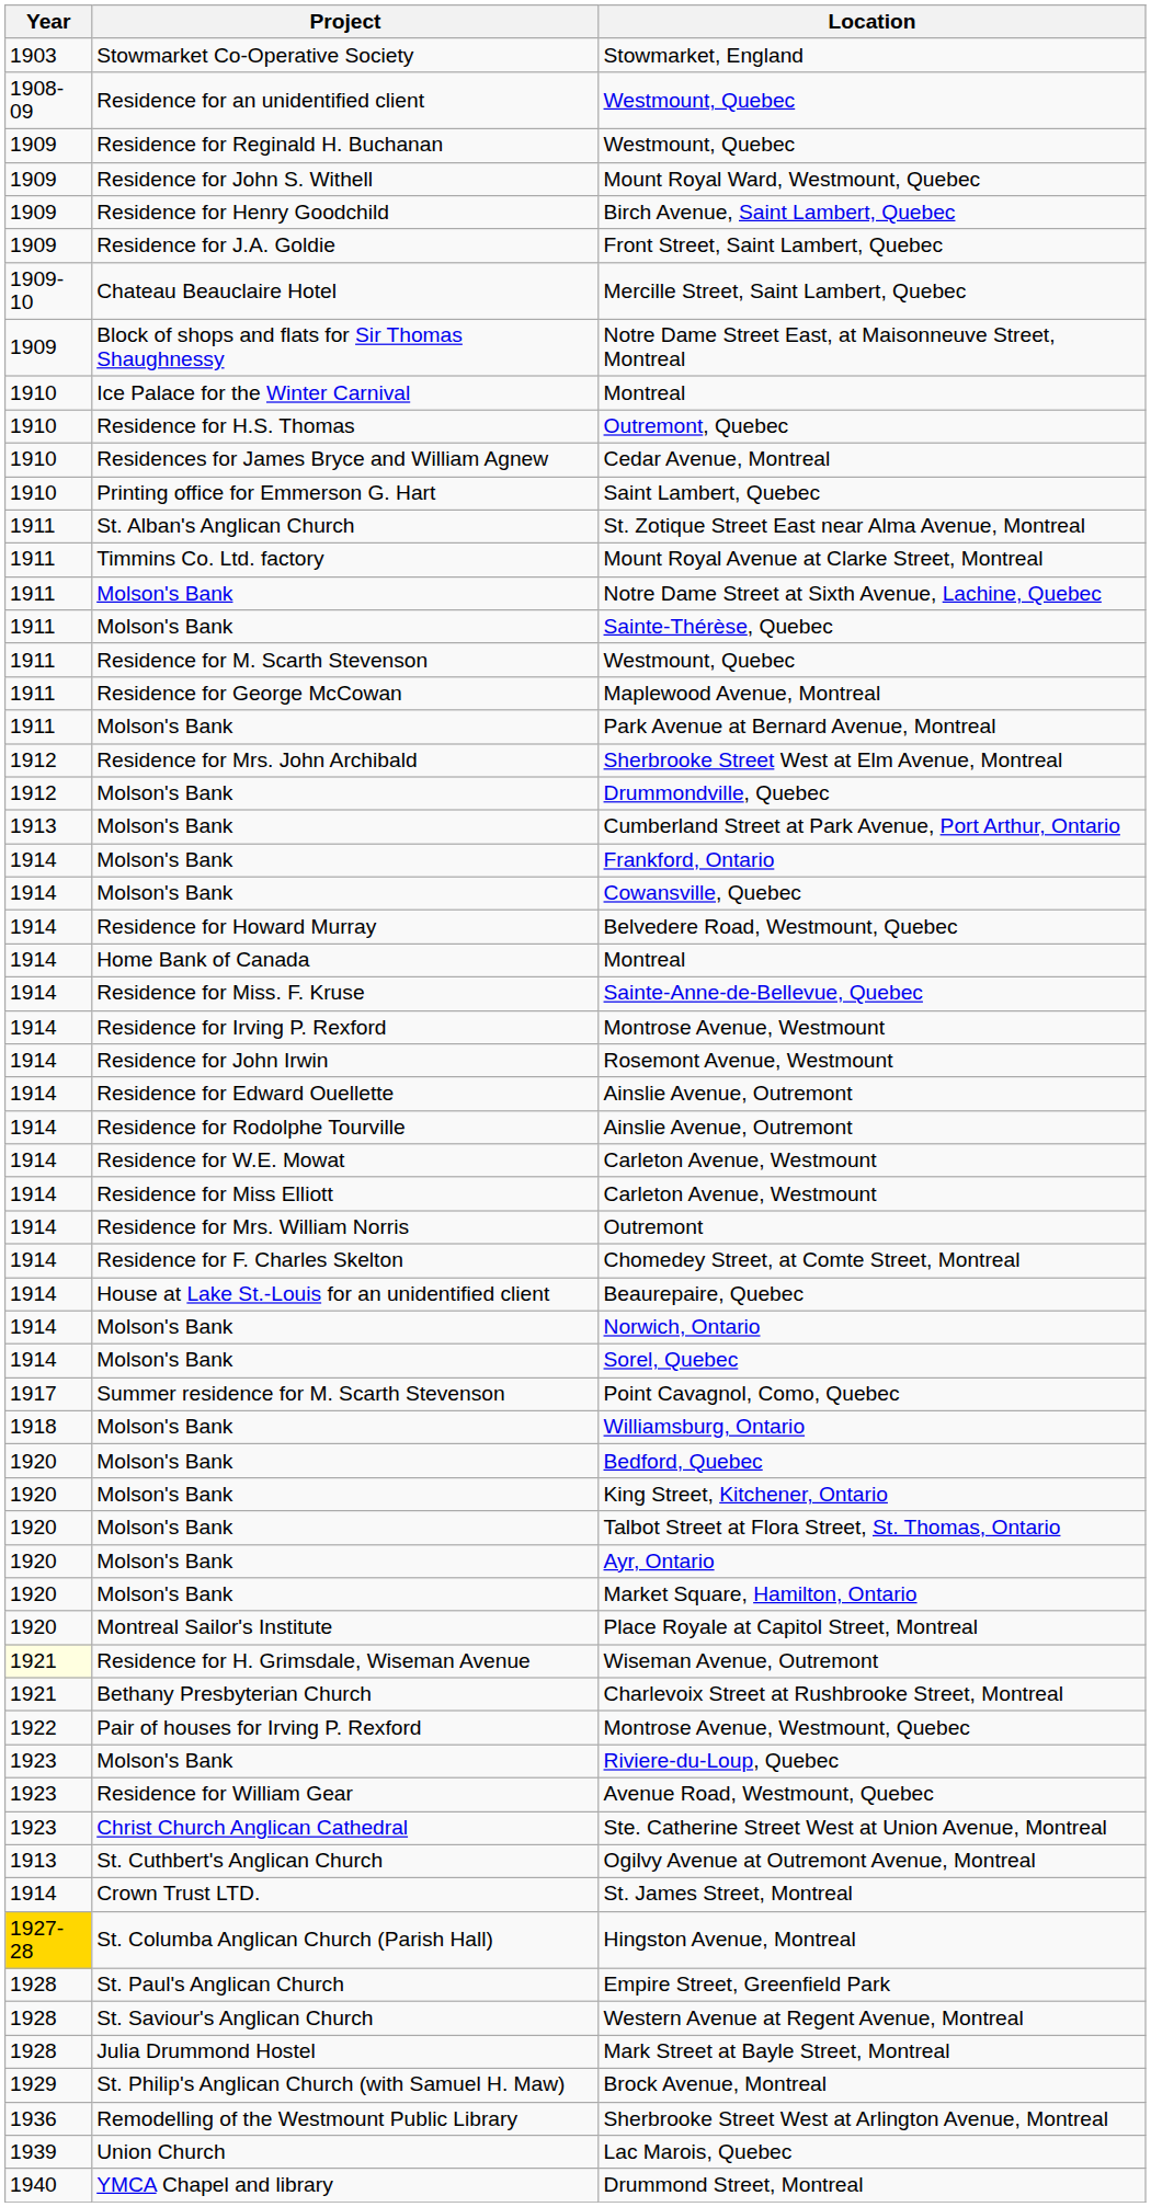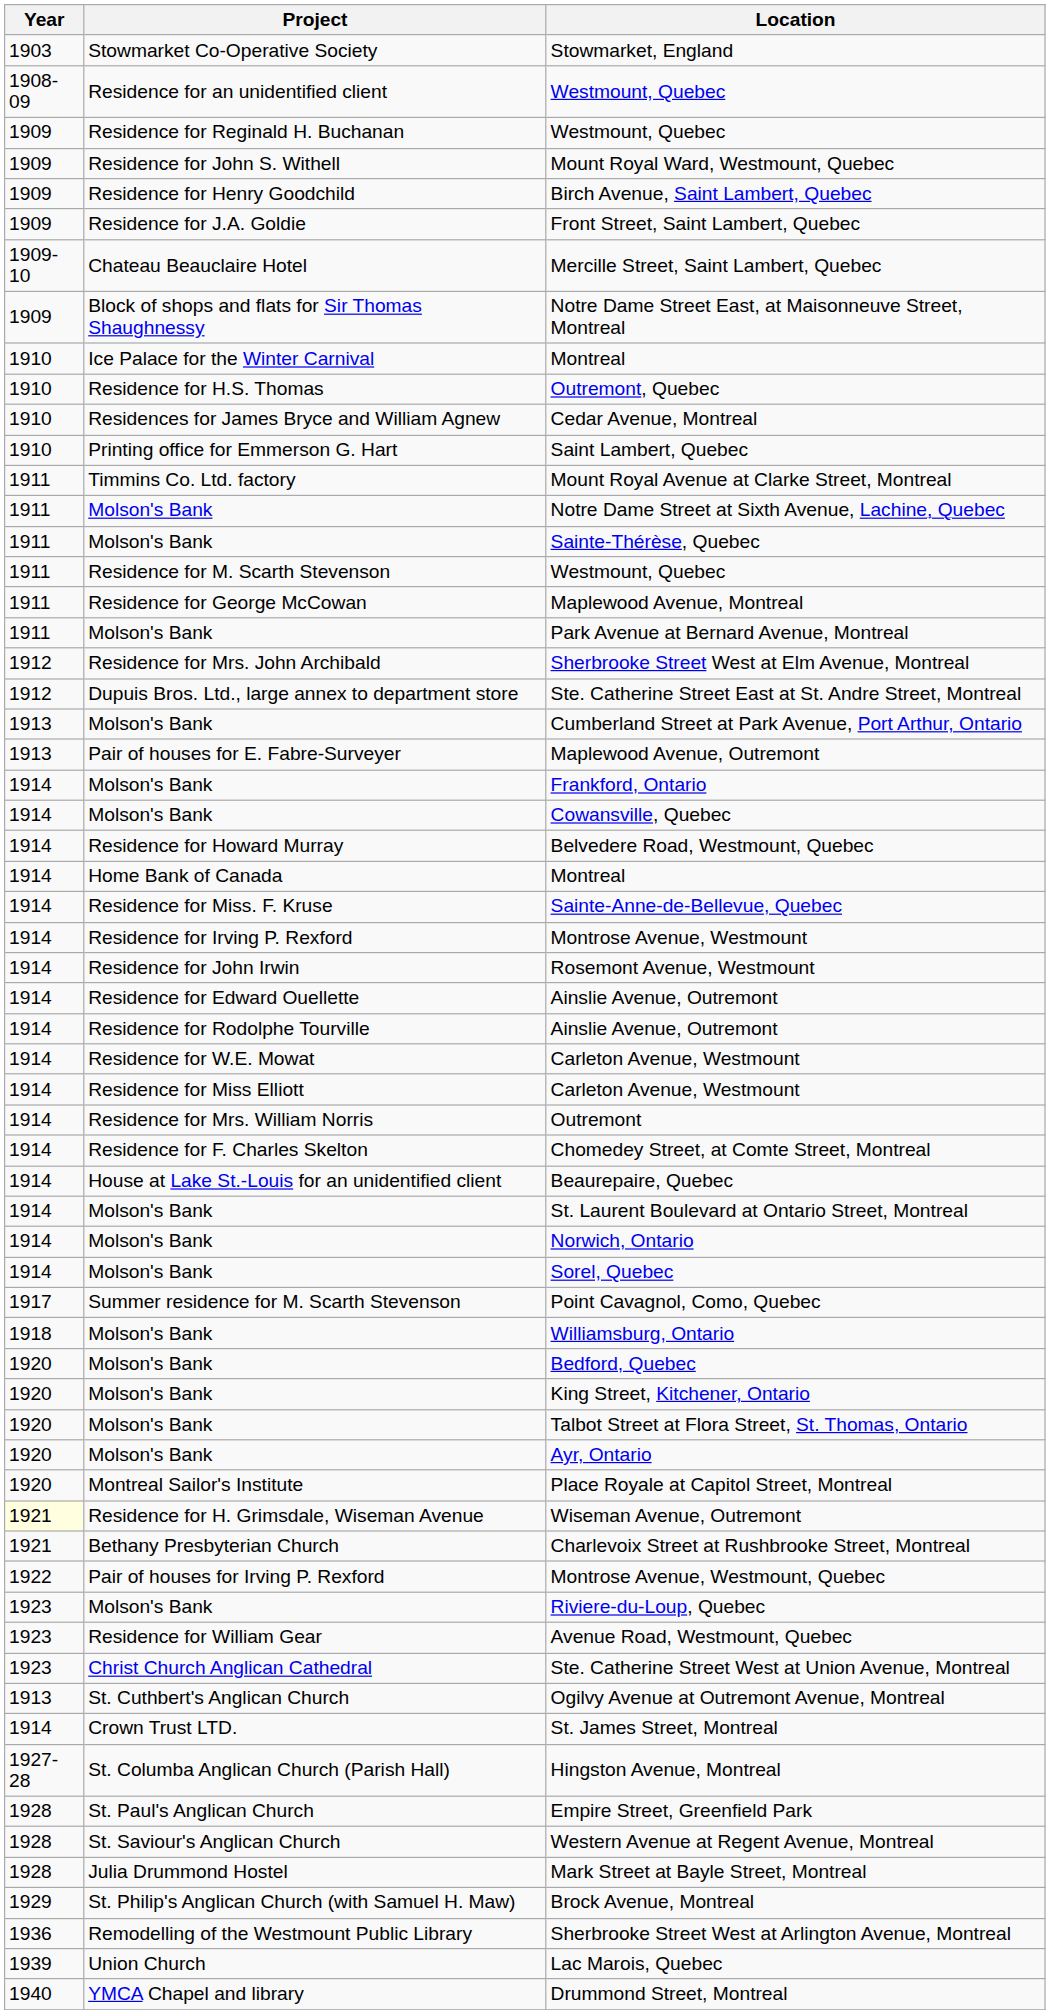- row: 1911 | St. Alban's Anglican Church | St. Zotique Street East near Alma Avenue, Montreal
+ row: 1912 | Dupuis Bros. Ltd., large annex to department store | Ste. Catherine Street East at St. Andre Street, Montreal
- row: 1912 | Molson's Bank | Drummondville, Quebec
+ row: 1913 | Pair of houses for E. Fabre-Surveyer | Maplewood Avenue, Outremont
+ row: 1914 | Molson's Bank | St. Laurent Boulevard at Ontario Street, Montreal
- row: 1920 | Molson's Bank | Market Square, Hamilton, Ontario
Hingston Avenue, Montreal | Year: gold background -> no background
